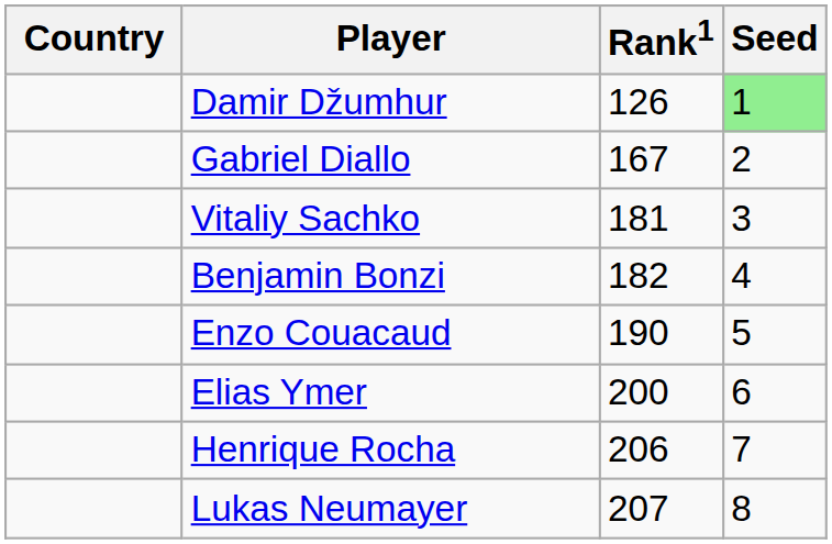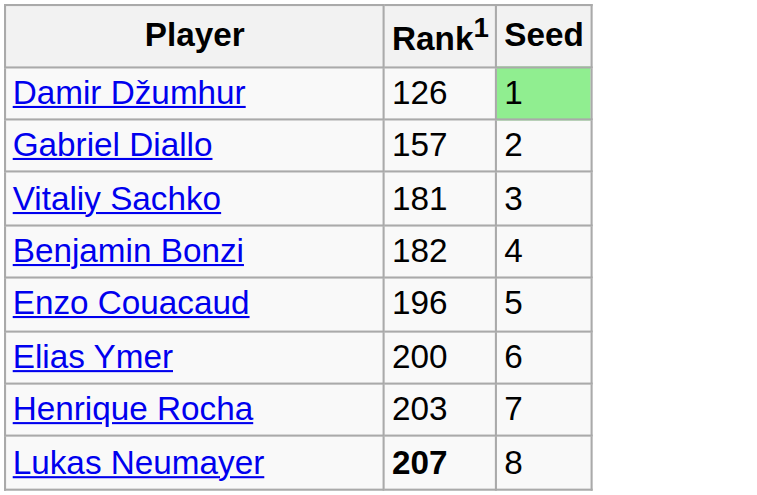- column: Country
Gabriel Diallo | Rank1: 167 -> 157
Enzo Couacaud | Rank1: 190 -> 196
Henrique Rocha | Rank1: 206 -> 203
Lukas Neumayer | Rank1: normal -> bold
